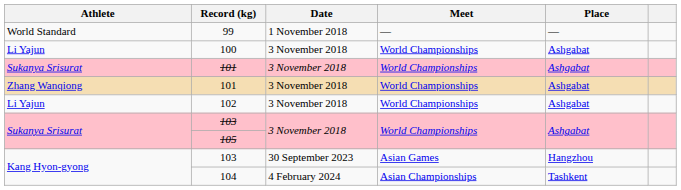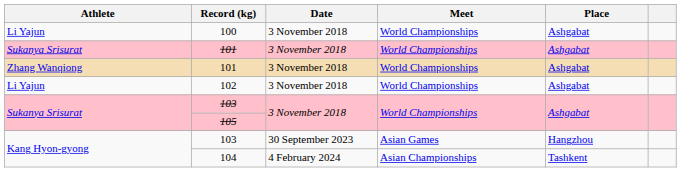- row: World Standard | 99 | 1 November 2018 | — | —
